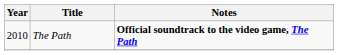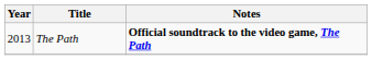The Path | Year: 2010 -> 2013
